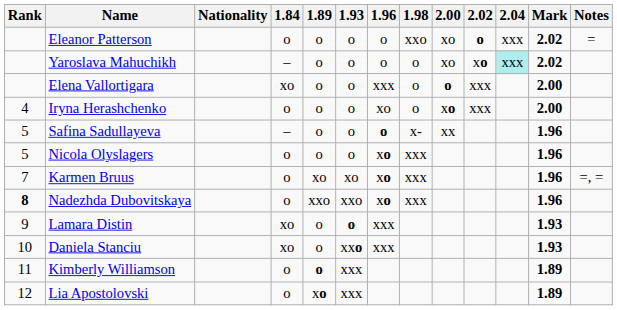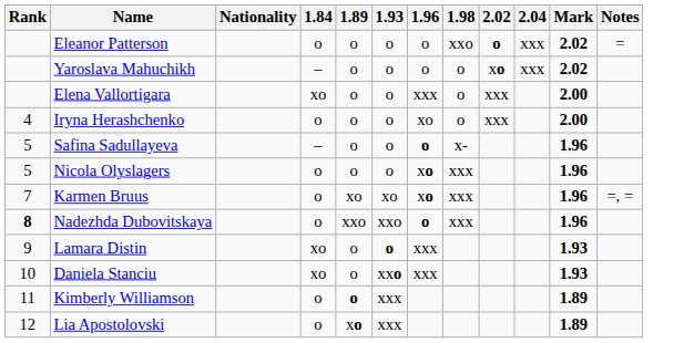- column: 2.00 | xo | xo | o | xo | xx
Yaroslava Mahuchikh | 2.04: paleturquoise background -> no background
Nadezhda Dubovitskaya | 1.96: xo -> o
